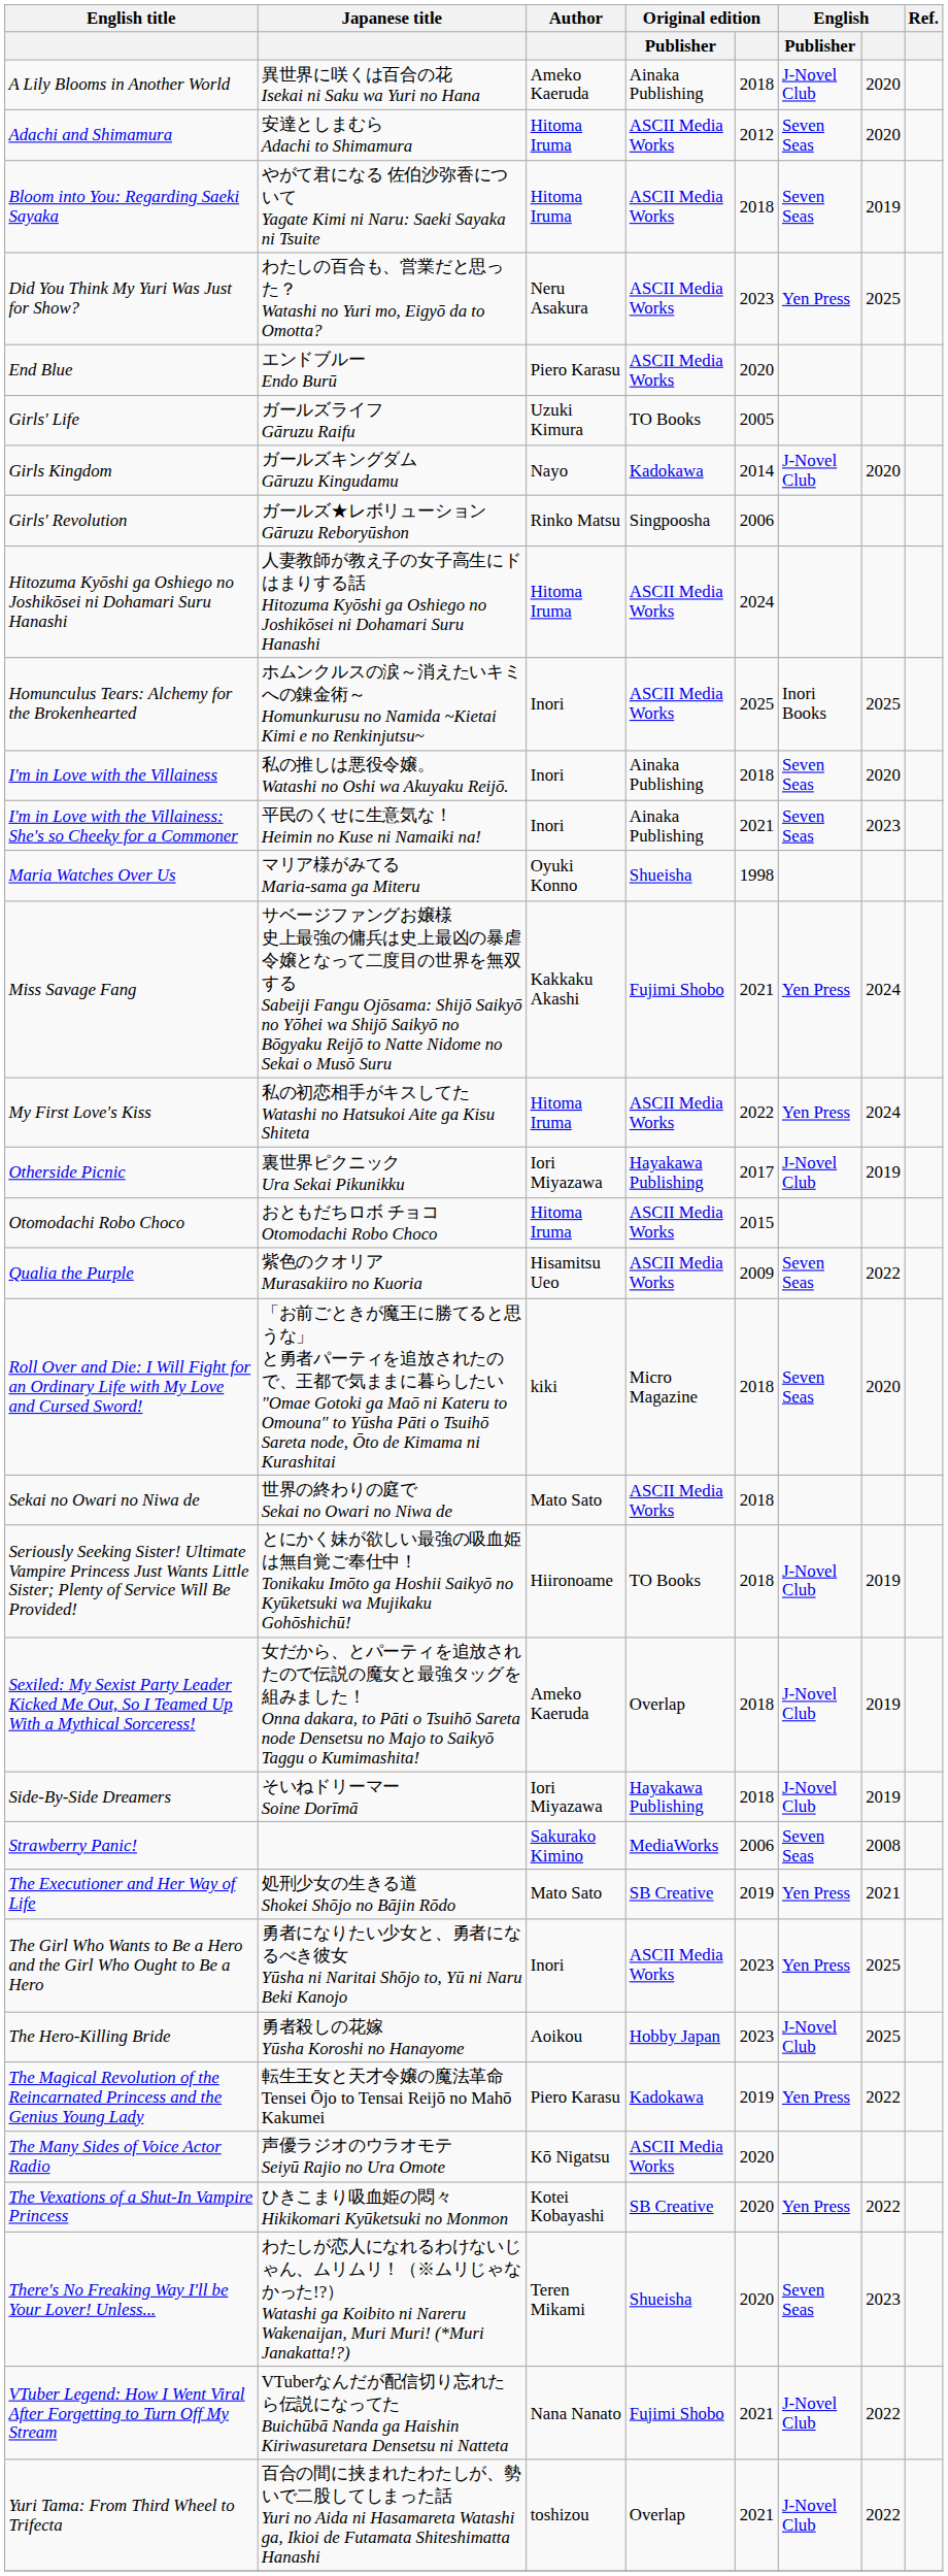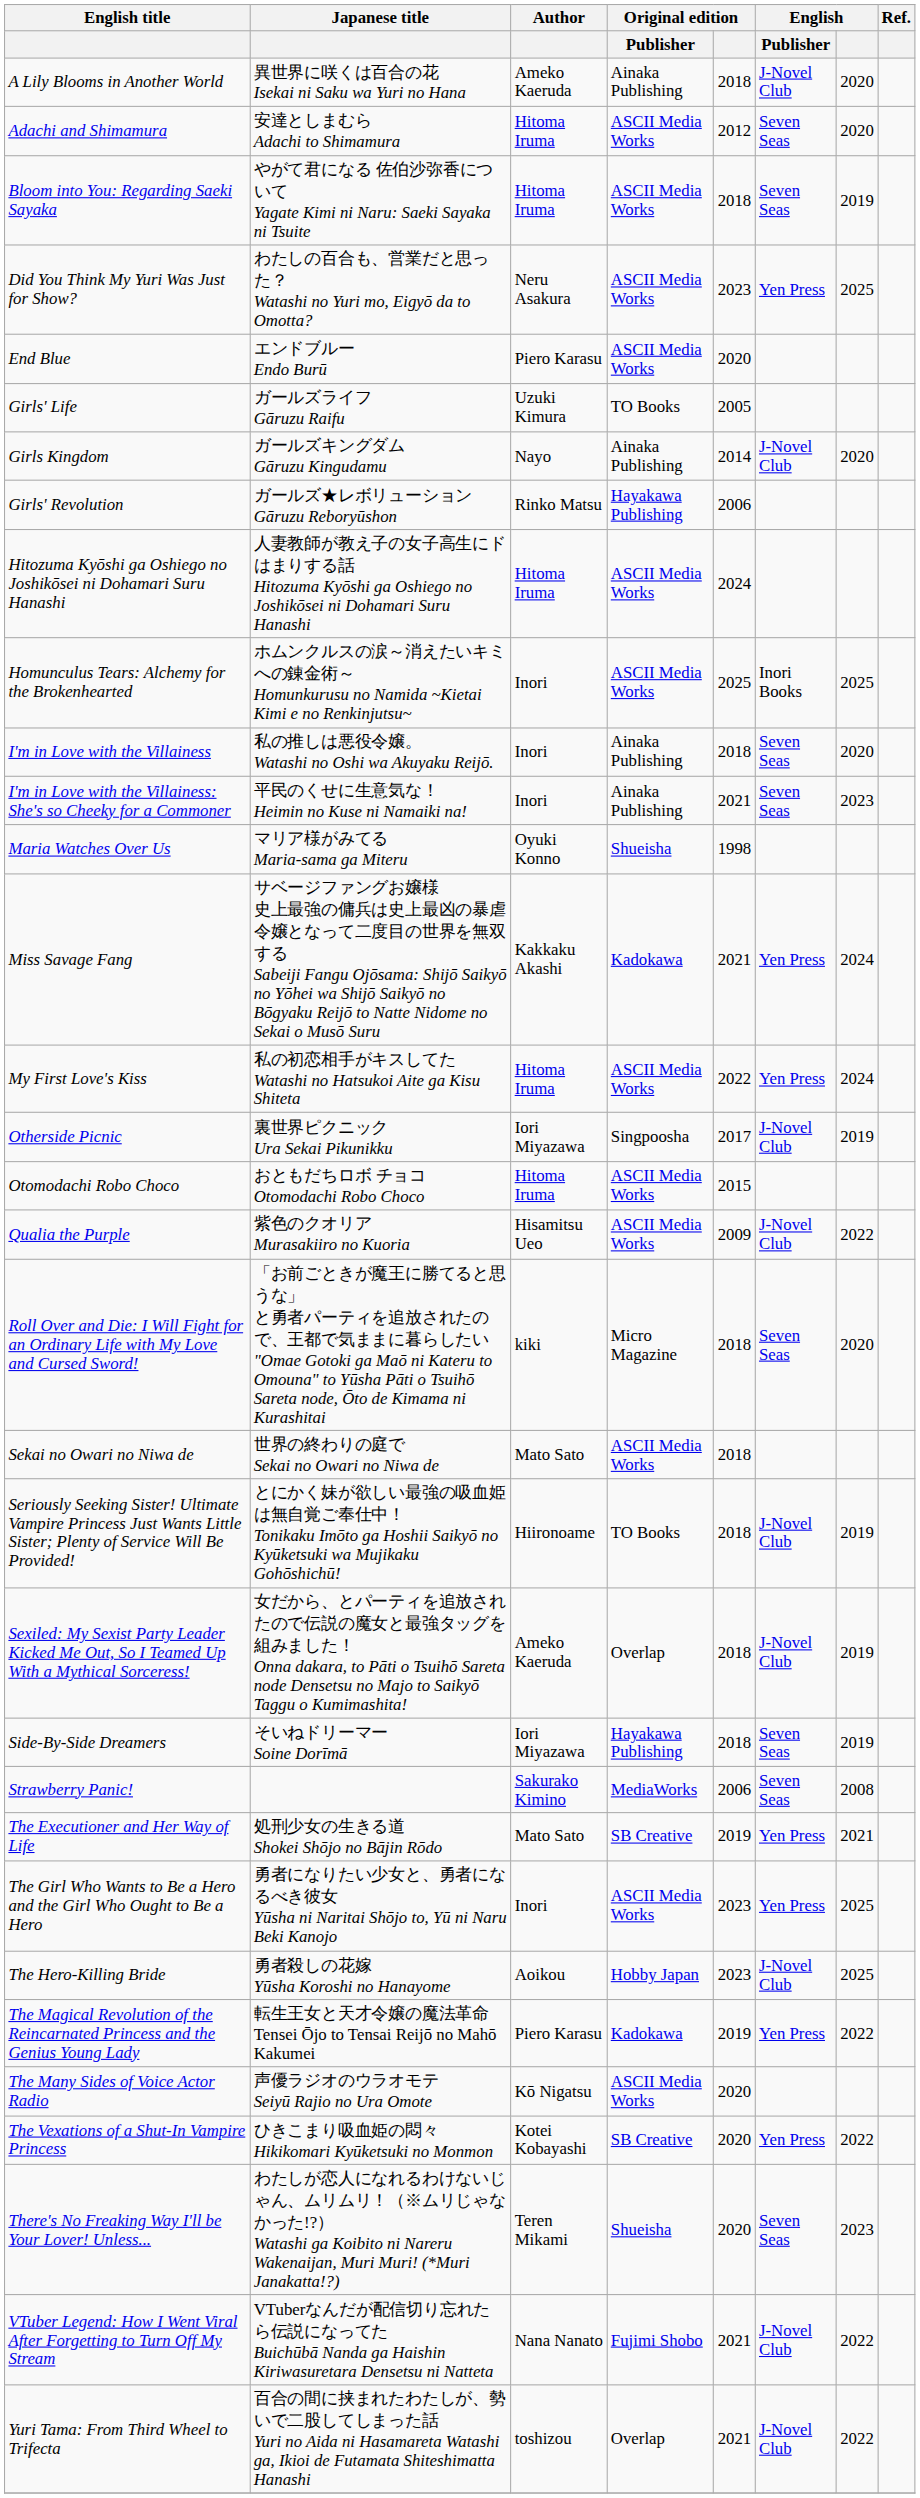Girls Kingdom | Original edition / Publisher: Kadokawa -> Ainaka Publishing
Girls' Revolution | Original edition / Publisher: Singpoosha -> Hayakawa Publishing
Miss Savage Fang | Original edition / Publisher: Fujimi Shobo -> Kadokawa
Otherside Picnic | Original edition / Publisher: Hayakawa Publishing -> Singpoosha
Qualia the Purple | English / Publisher: Seven Seas -> J-Novel Club
Side-By-Side Dreamers | English / Publisher: J-Novel Club -> Seven Seas
